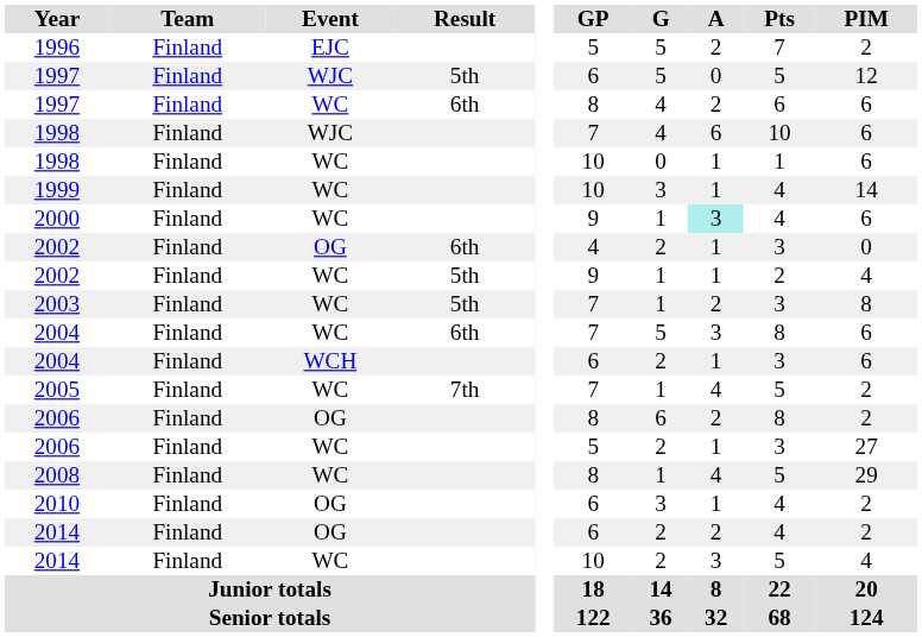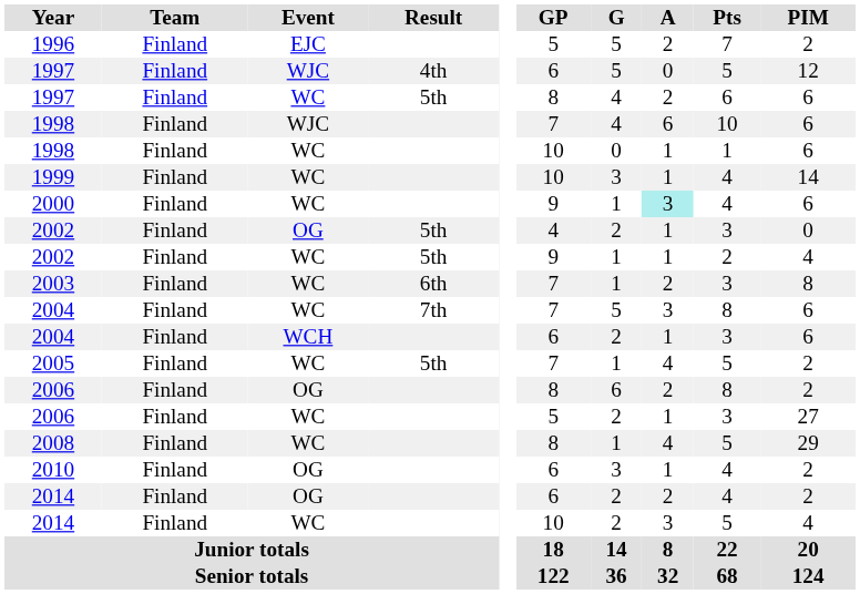1997 / WJC | Result: 5th -> 4th
1997 / WC | Result: 6th -> 5th
2002 / OG | Result: 6th -> 5th
2003 | Result: 5th -> 6th
2004 / WC | Result: 6th -> 7th
2005 | Result: 7th -> 5th
